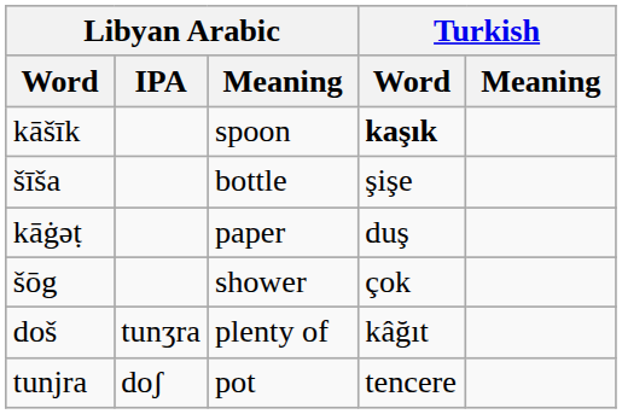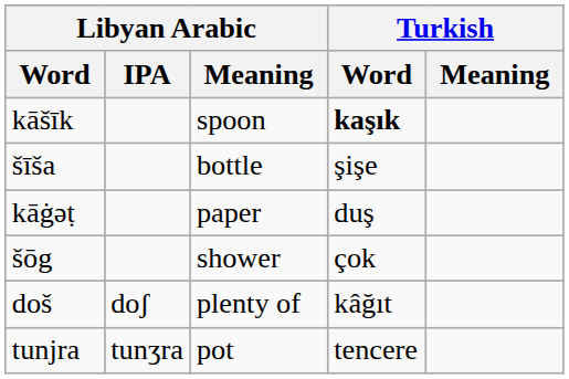doš | Libyan Arabic / IPA: tunʒra -> doʃ
tunjra | Libyan Arabic / IPA: doʃ -> tunʒra
